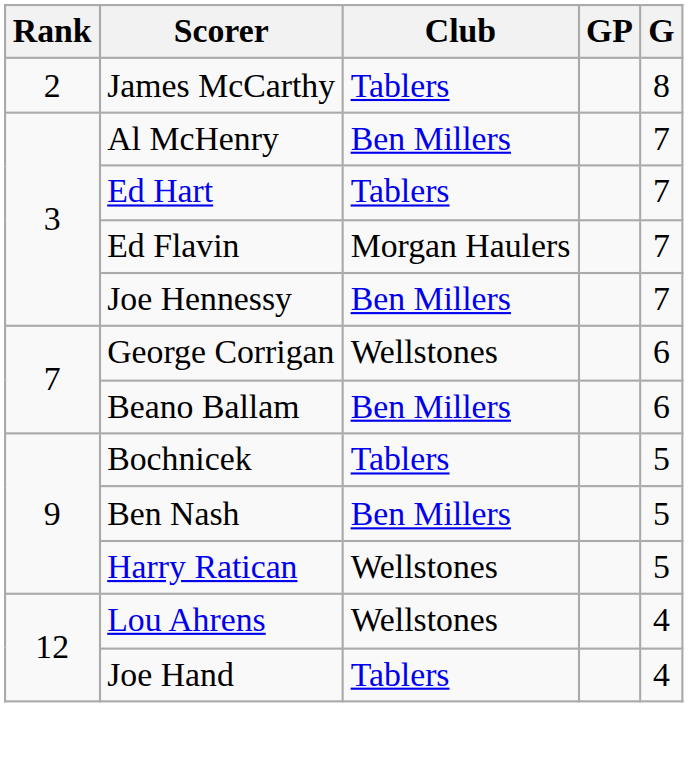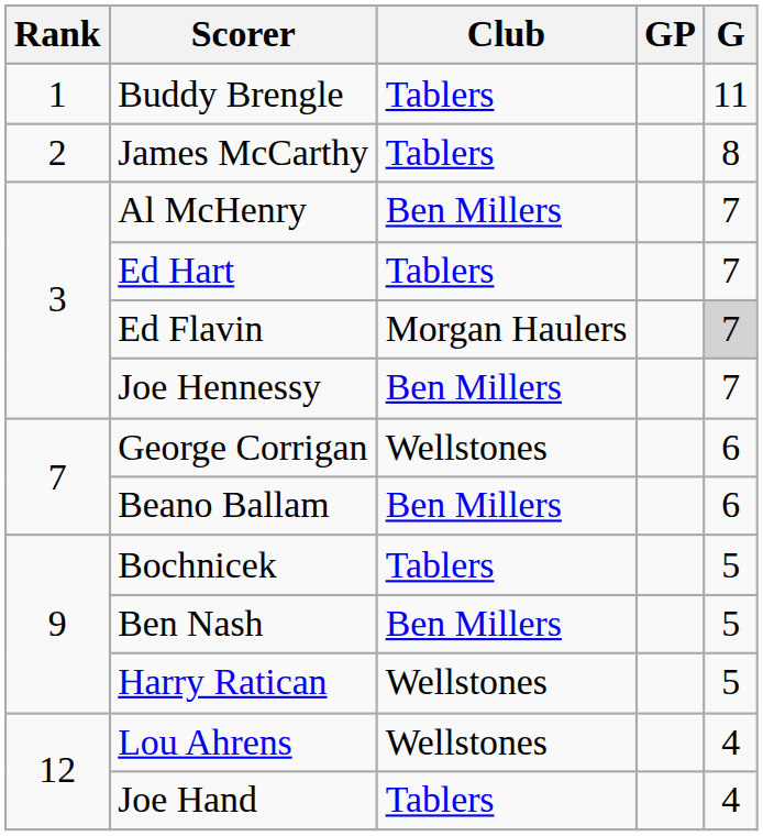+ row: 1 | Buddy Brengle | Tablers | 11
Ed Flavin | G: no background -> lightgrey background
